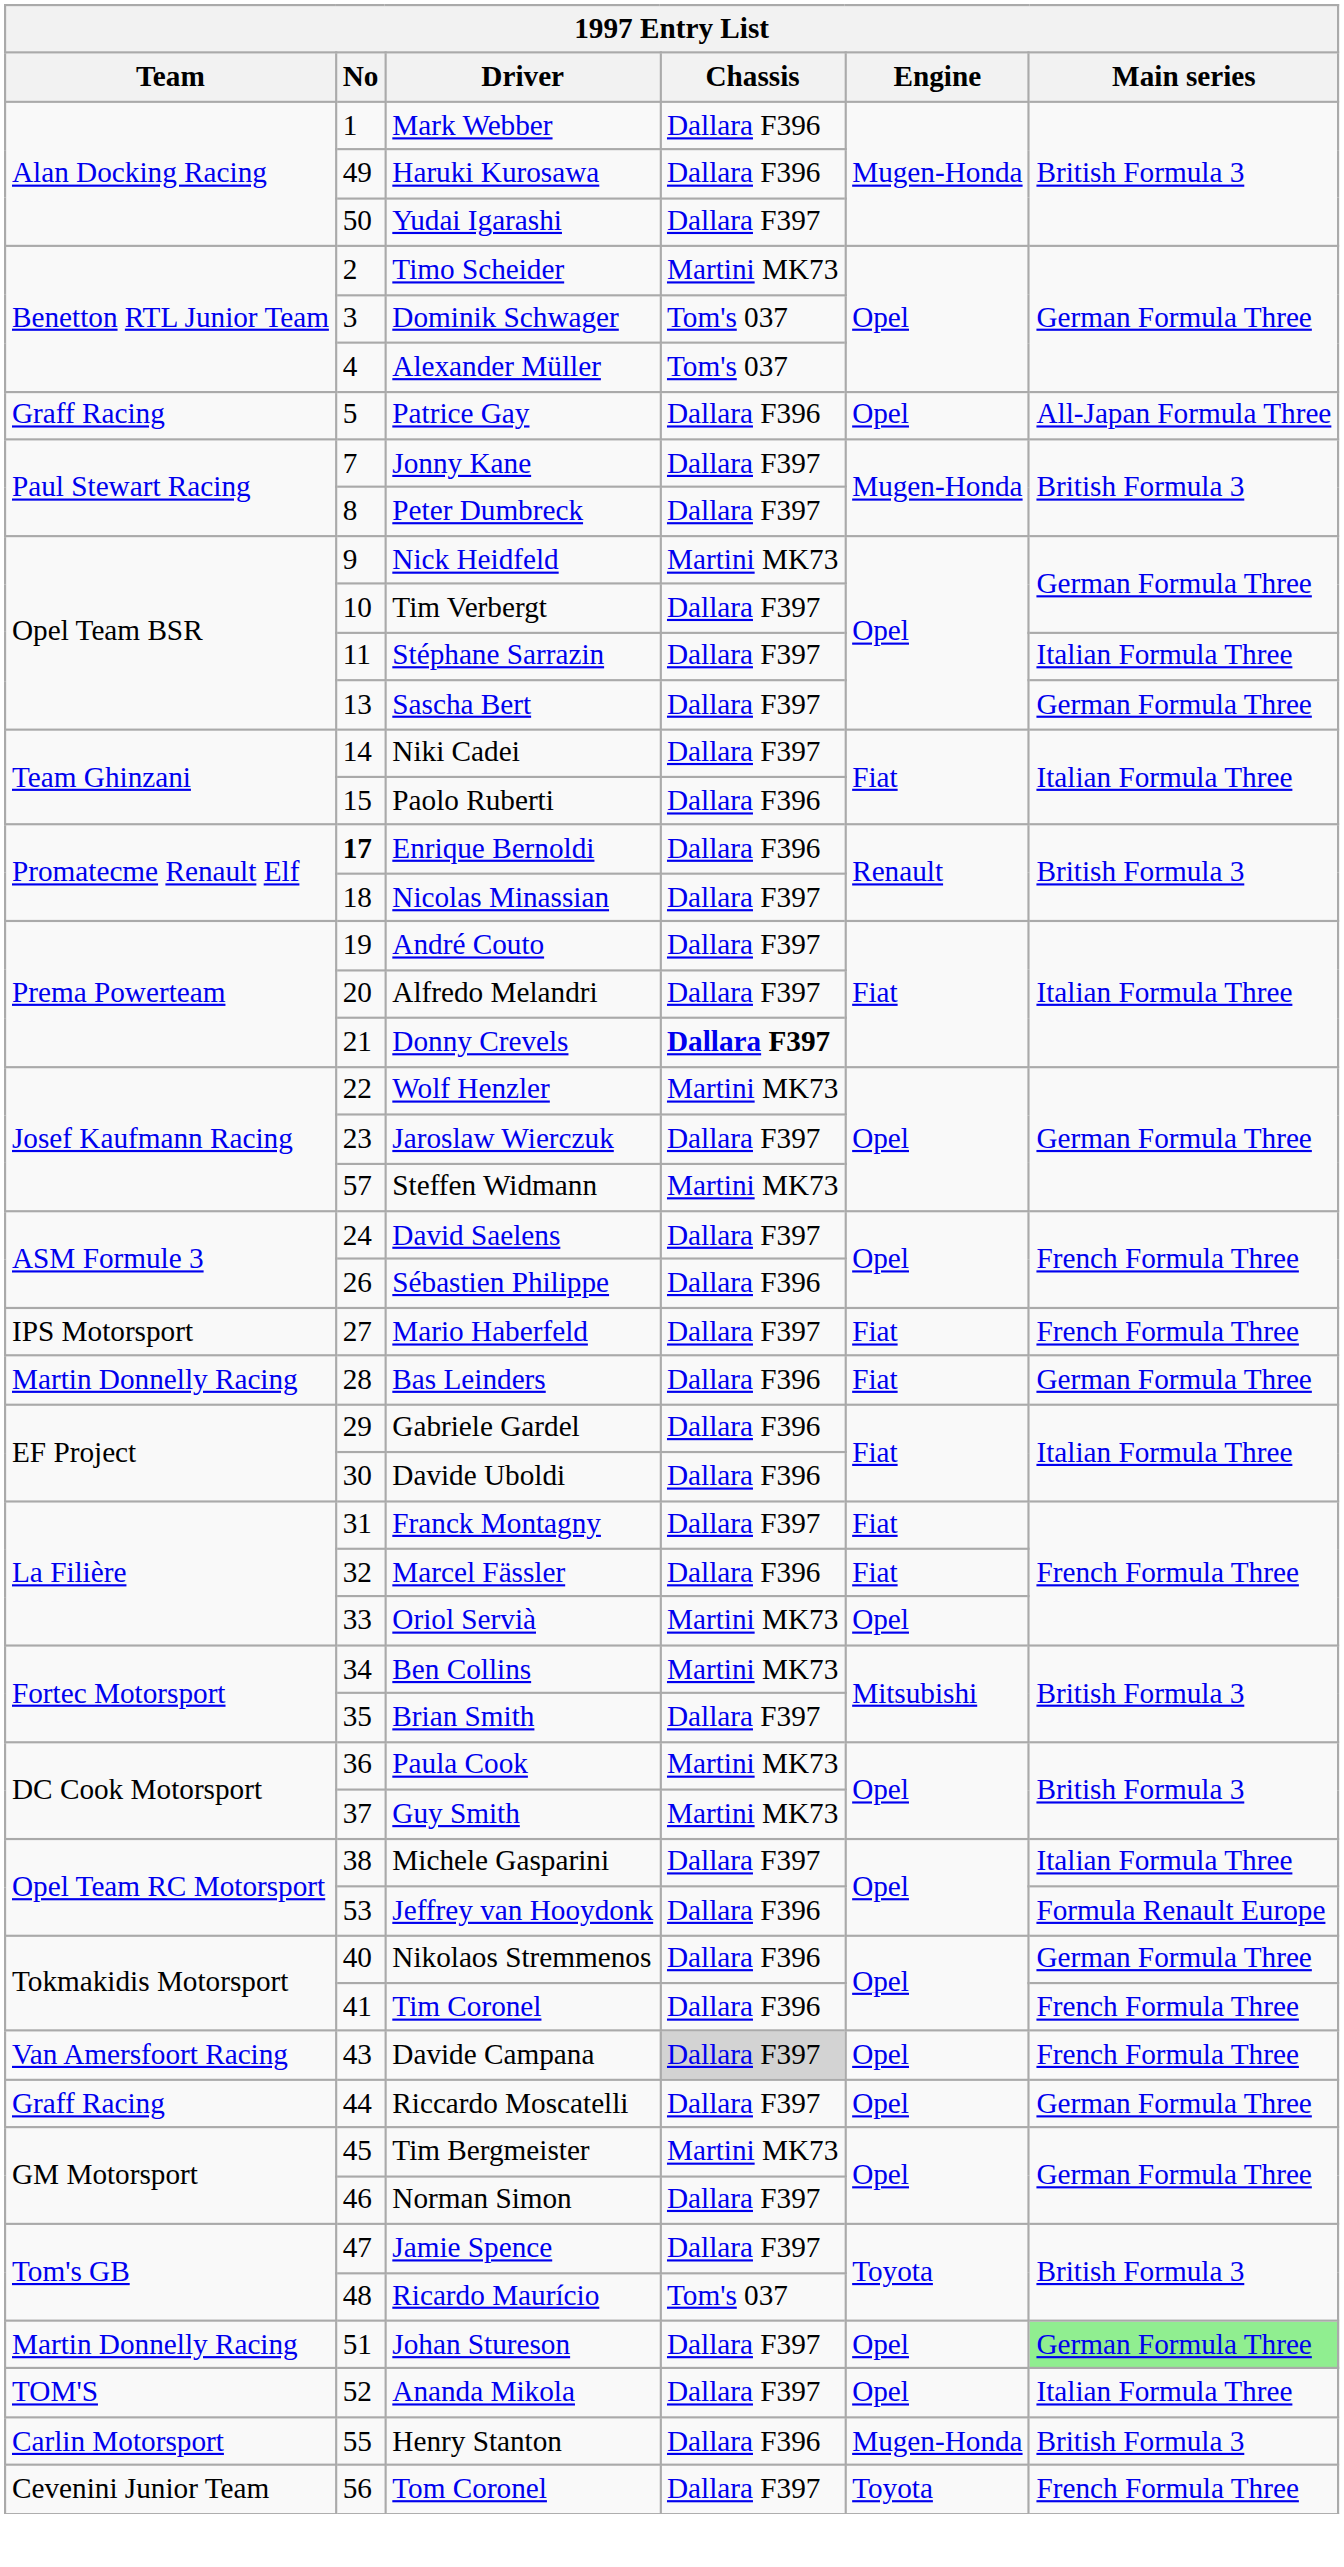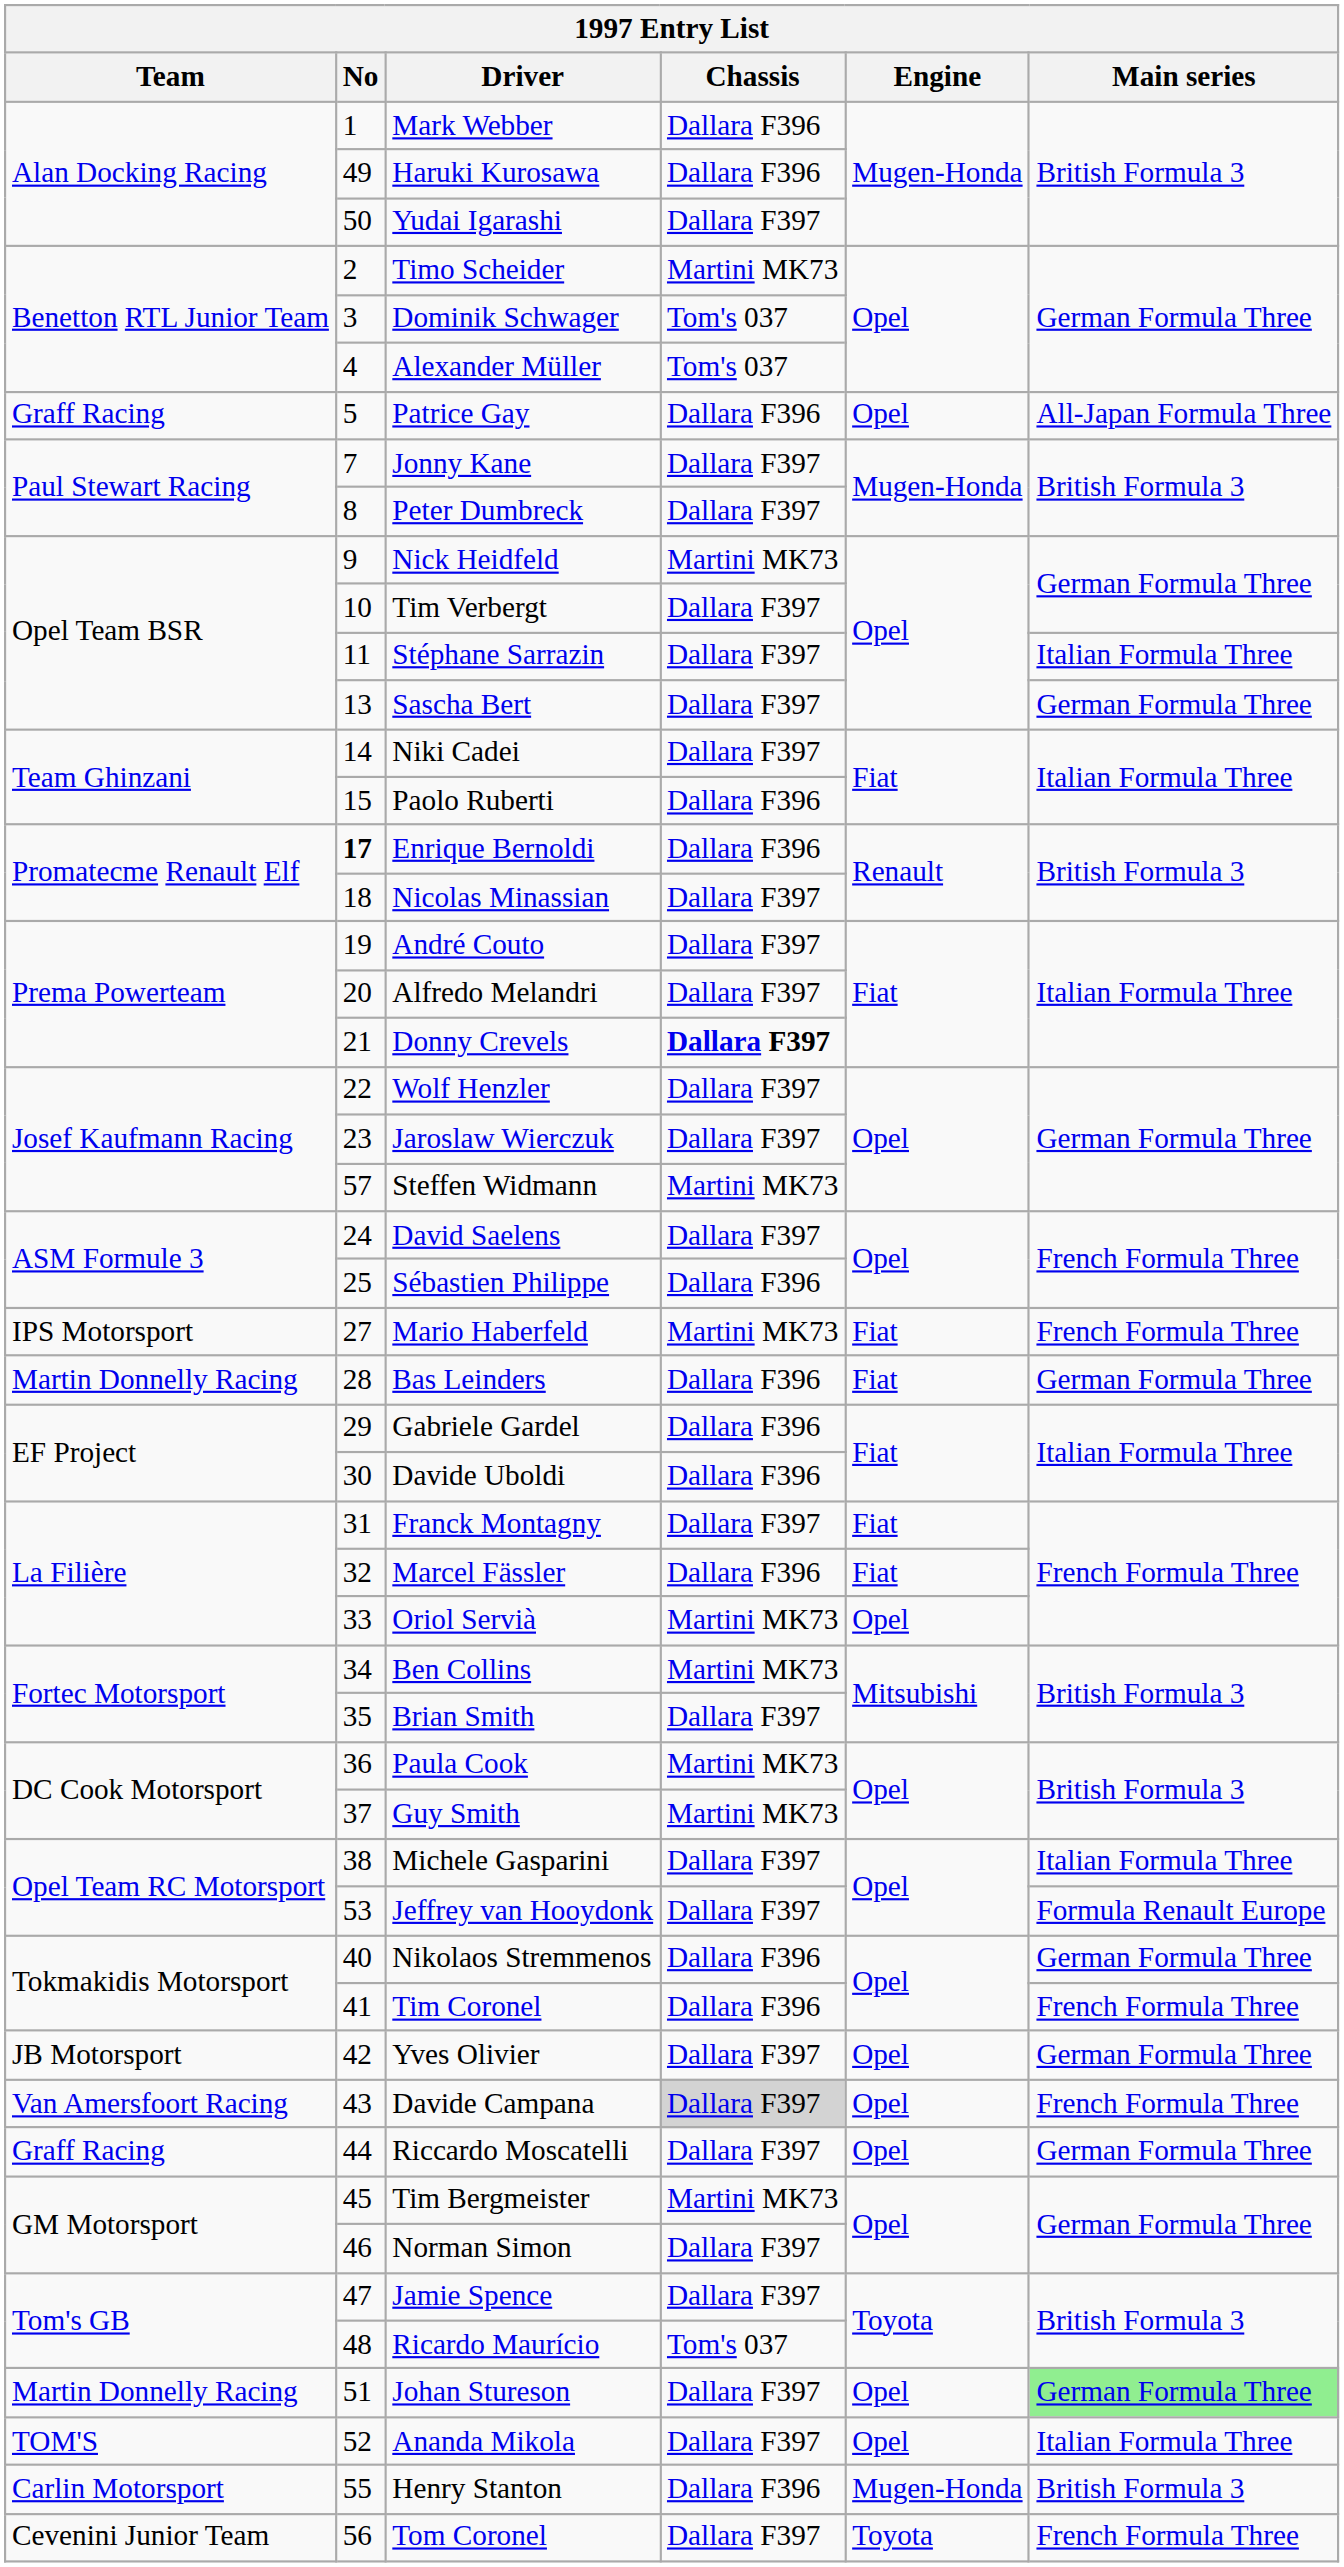Wolf Henzler | Chassis: Martini MK73 -> Dallara F397
Sébastien Philippe | No: 26 -> 25
Mario Haberfeld | Chassis: Dallara F397 -> Martini MK73
Jeffrey van Hooydonk | Chassis: Dallara F396 -> Dallara F397
+ row: JB Motorsport | 42 | Yves Olivier | Dallara F397 | Opel | German Formula Three
